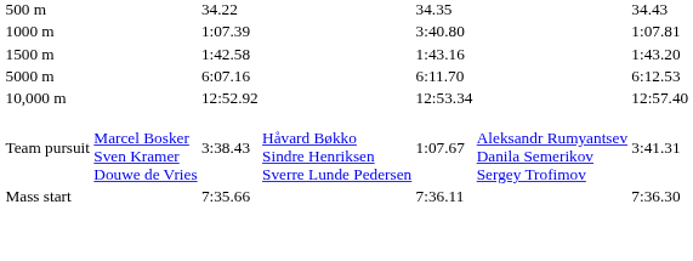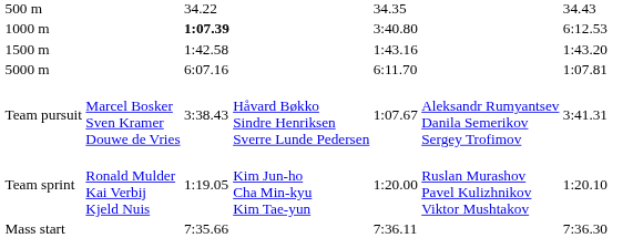1000 m | column 3: normal -> bold
1000 m | column 7: 1:07.81 -> 6:12.53
5000 m | column 7: 6:12.53 -> 1:07.81
- row: 10,000 m | 12:52.92 | 12:53.34 | 12:57.40
+ row: Team sprint | Ronald Mulder Kai Verbij Kjeld Nuis | 1:19.05 | Kim Jun-ho Cha Min-kyu Kim Tae-yun | 1:20.00 | Ruslan Murashov Pavel Kulizhnikov Viktor Mushtakov | 1:20.10
